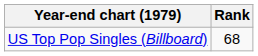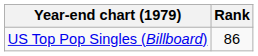US Top Pop Singles (Billboard) | Rank: 68 -> 86
